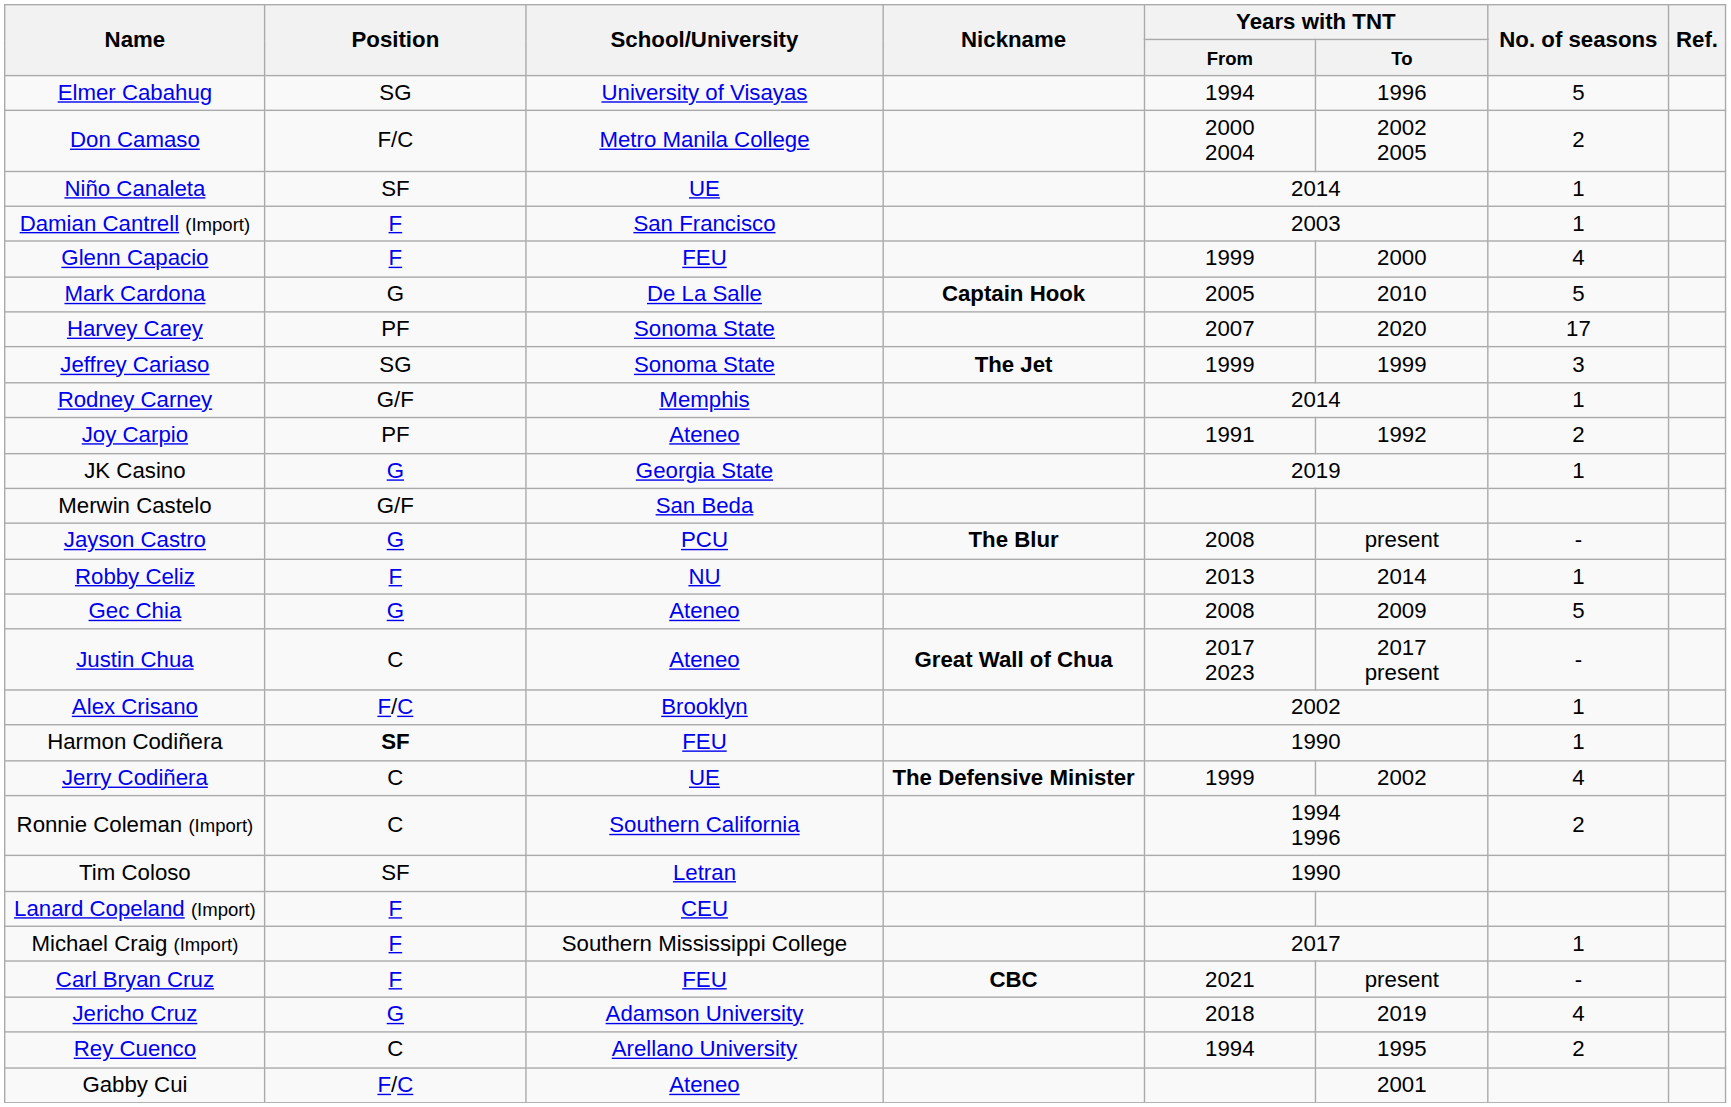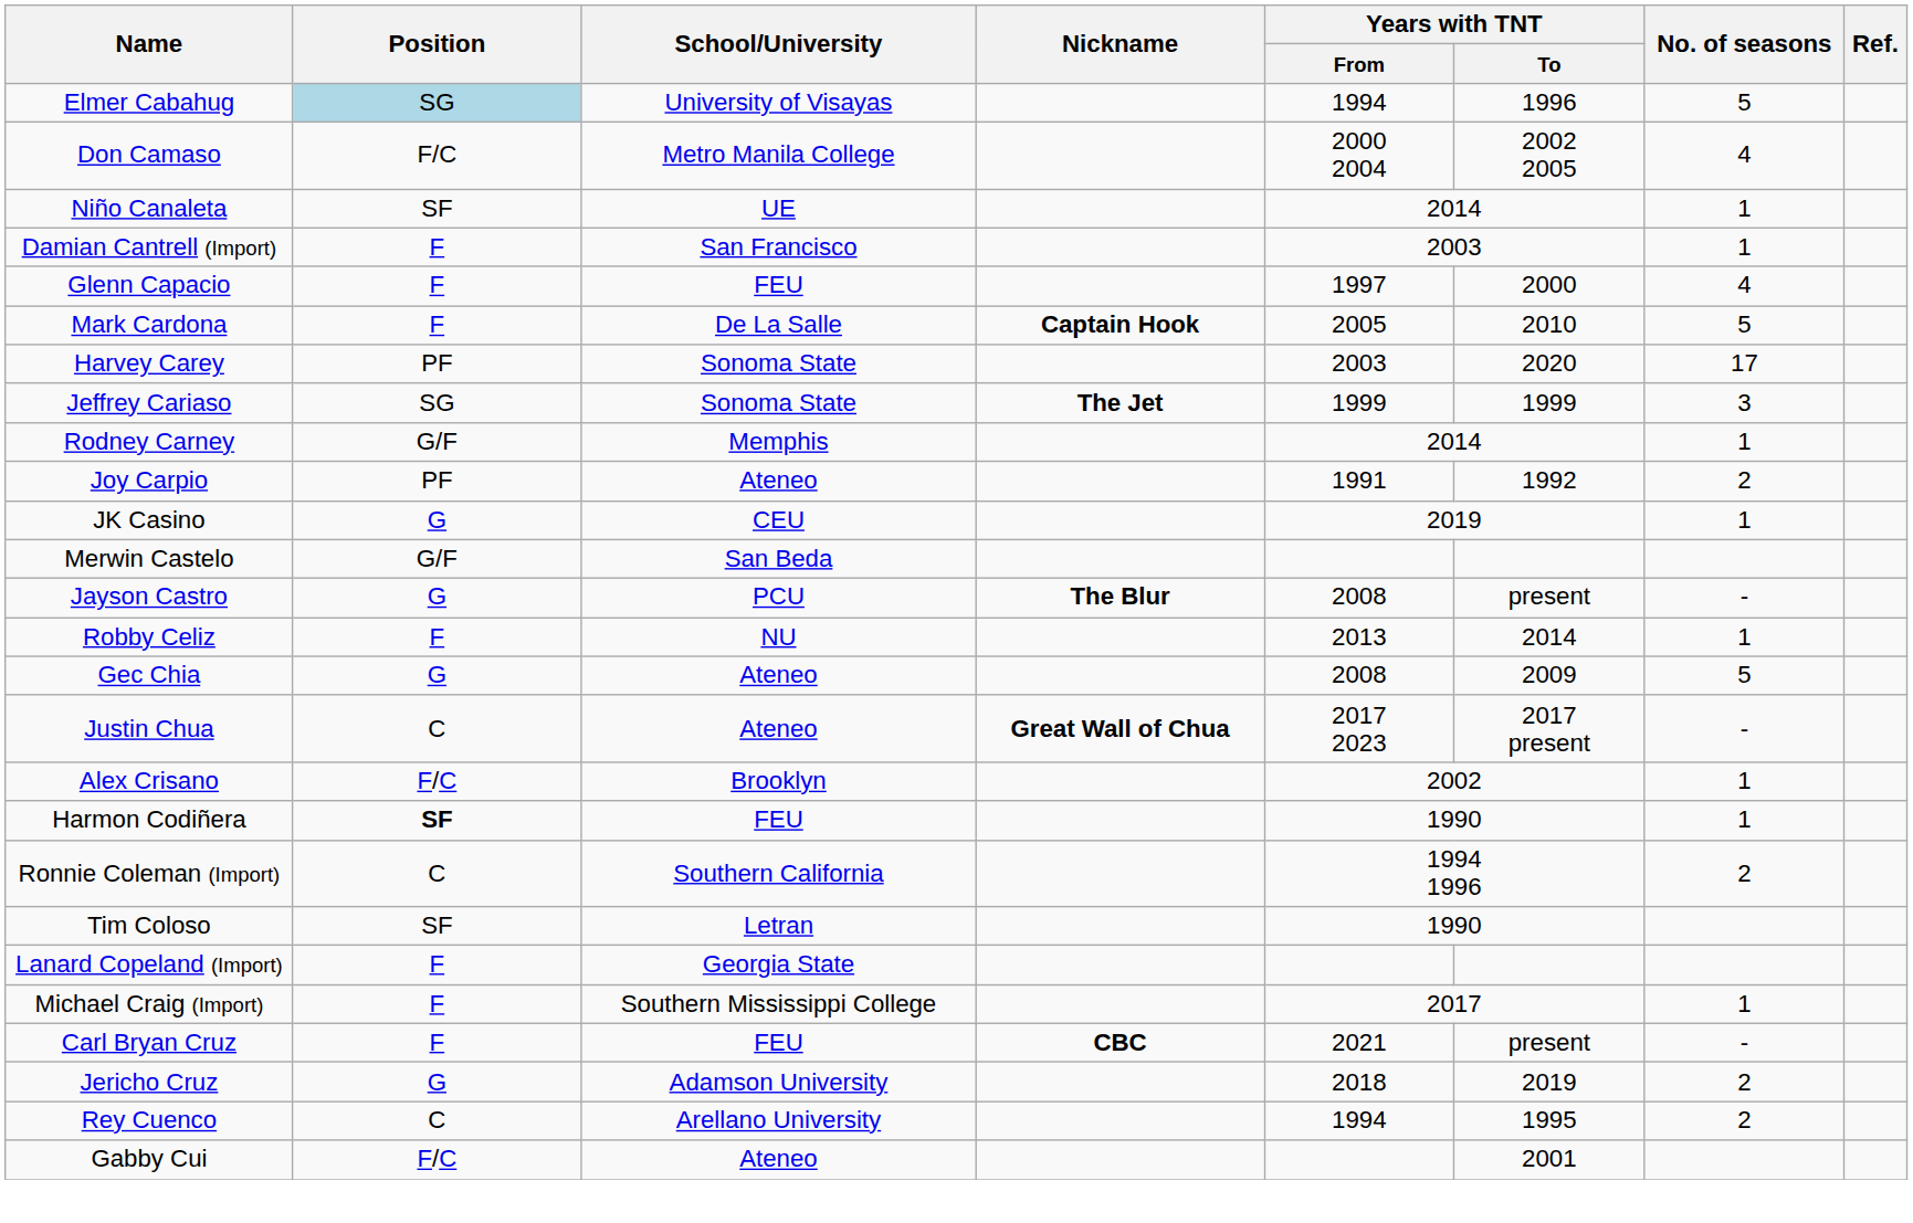Elmer Cabahug | Position: no background -> lightblue background
Don Camaso | No. of seasons: 2 -> 4
Glenn Capacio | Years with TNT / From: 1999 -> 1997
Mark Cardona | Position: G -> F
Harvey Carey | Years with TNT / From: 2007 -> 2003
JK Casino | School/University: Georgia State -> CEU
- row: Jerry Codiñera | C | UE | The Defensive Minister | 1999 | 2002 | 4
Lanard Copeland (Import) | School/University: CEU -> Georgia State
Jericho Cruz | No. of seasons: 4 -> 2
